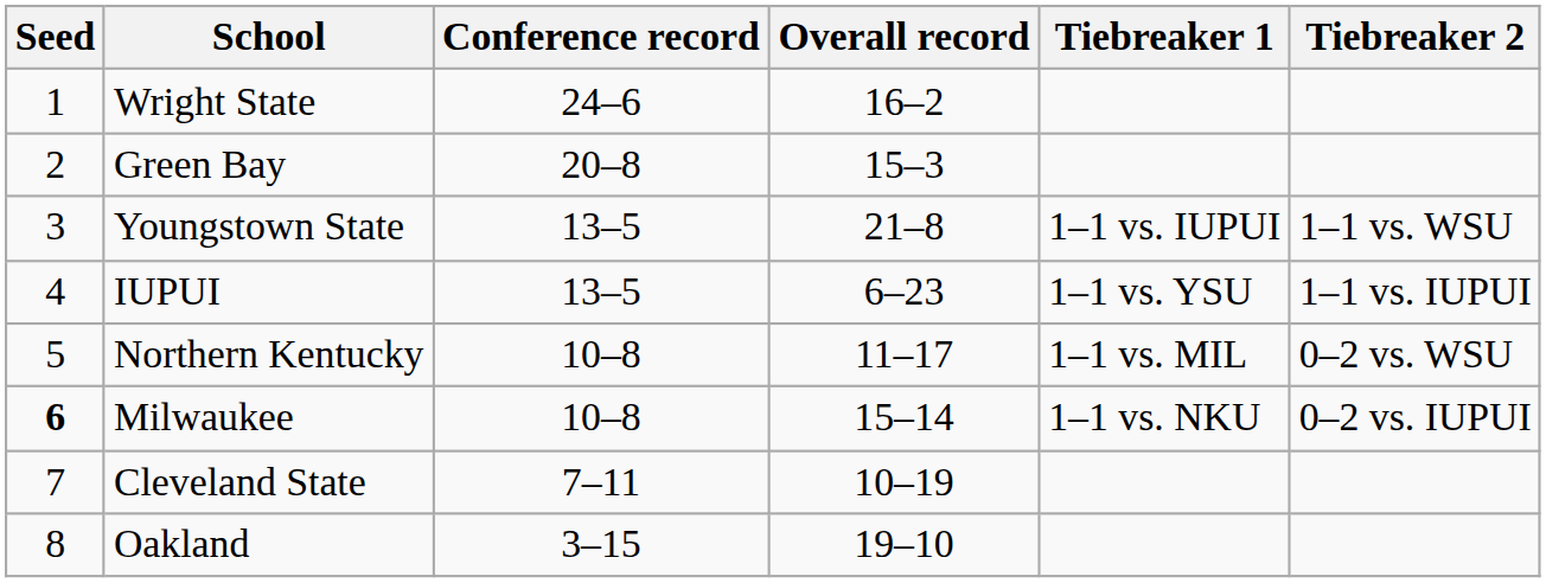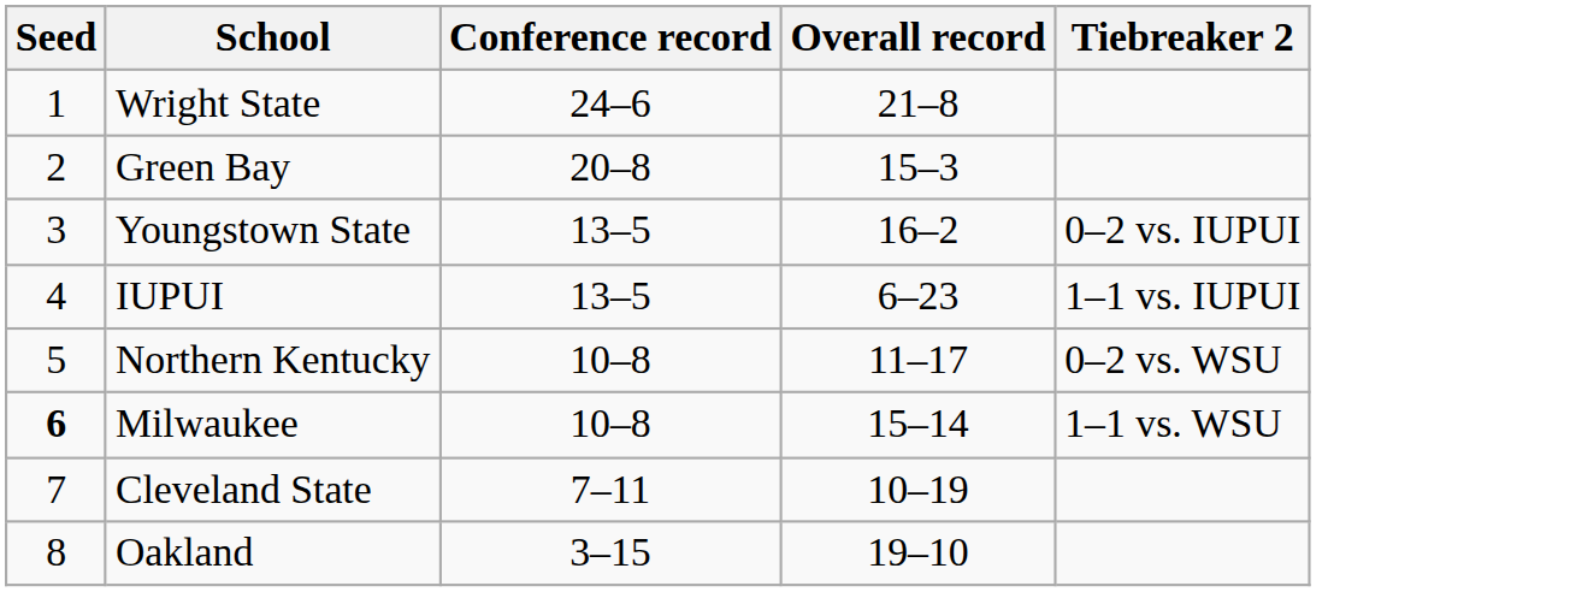- column: Tiebreaker 1 | 1–1 vs. IUPUI | 1–1 vs. YSU | 1–1 vs. MIL | 1–1 vs. NKU
Wright State | Overall record: 16–2 -> 21–8
Youngstown State | Overall record: 21–8 -> 16–2
Youngstown State | Tiebreaker 2: 1–1 vs. WSU -> 0–2 vs. IUPUI
Milwaukee | Tiebreaker 2: 0–2 vs. IUPUI -> 1–1 vs. WSU
